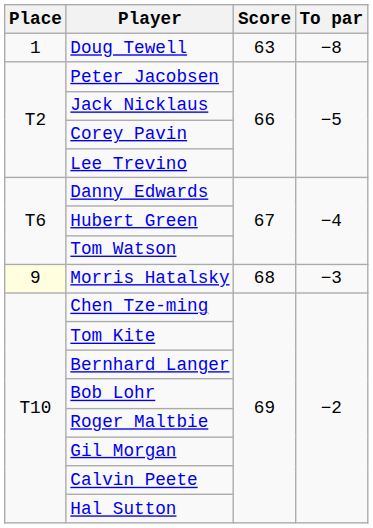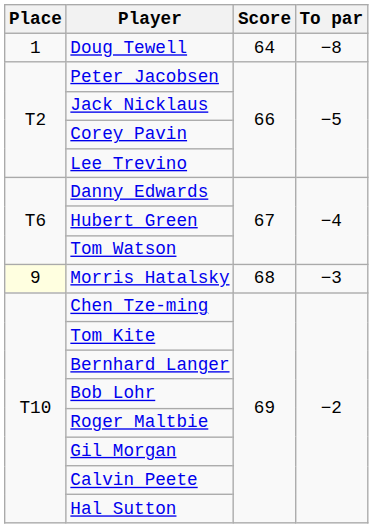Doug Tewell | Score: 63 -> 64
